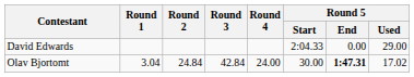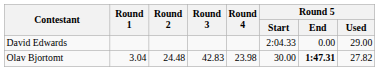Olav Bjortomt | Round 2: 24.84 -> 24.48
Olav Bjortomt | Round 3: 42.84 -> 42.83
Olav Bjortomt | Round 4: 24.00 -> 23.98
Olav Bjortomt | Round 5 / Used: 17.02 -> 27.82
